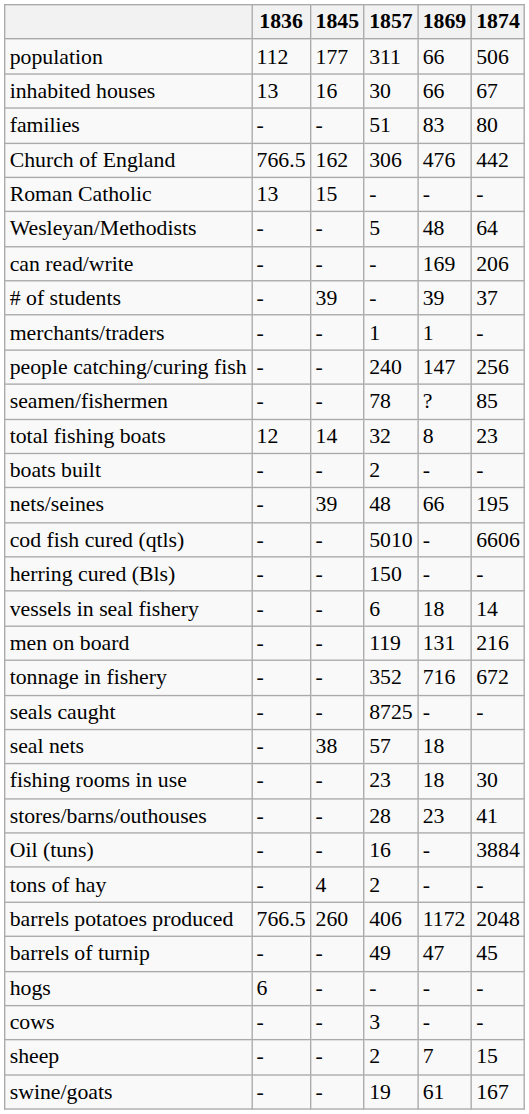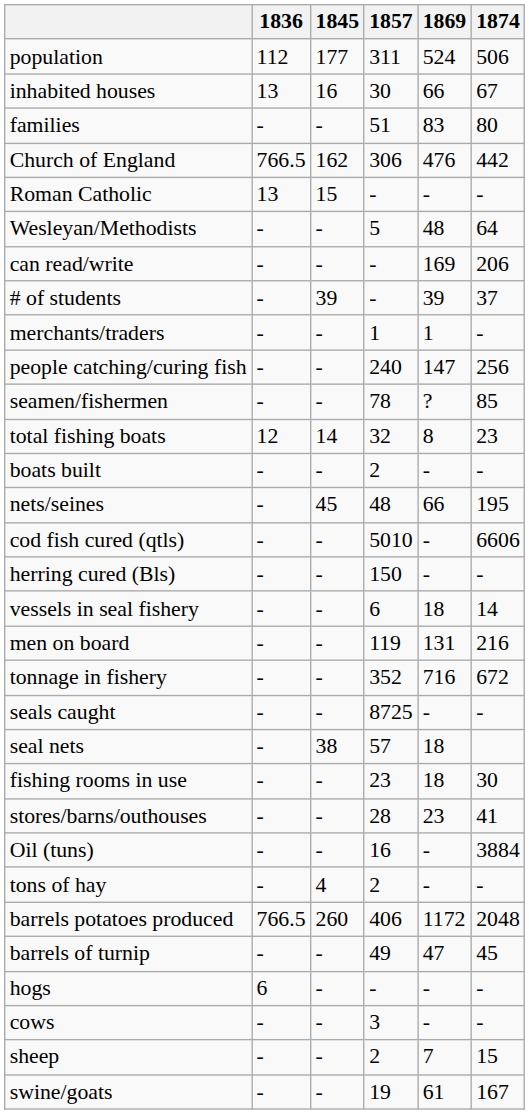population | 1869: 66 -> 524
nets/seines | 1845: 39 -> 45
